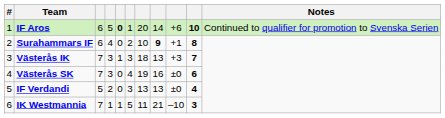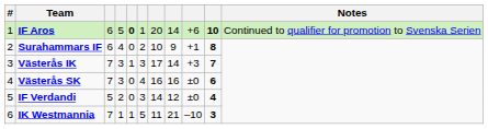Surahammars IF | column 8: bold -> normal
Västerås IK | column 7: 18 -> 17
Västerås IK | column 8: 13 -> 14
Västerås SK | column 7: 19 -> 16
IF Verdandi | column 7: 13 -> 14
IF Verdandi | column 8: 13 -> 12
